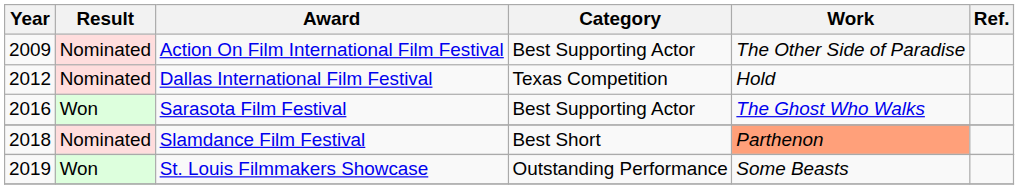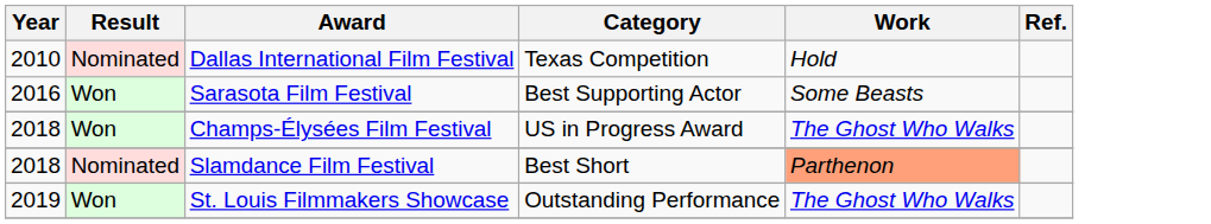- row: 2009 | Nominated | Action On Film International Film Festival | Best Supporting Actor | The Other Side of Paradise
Dallas International Film Festival | Year: 2012 -> 2010
Sarasota Film Festival | Work: The Ghost Who Walks -> Some Beasts
+ row: 2018 | Won | Champs-Élysées Film Festival | US in Progress Award | The Ghost Who Walks
St. Louis Filmmakers Showcase | Work: Some Beasts -> The Ghost Who Walks
